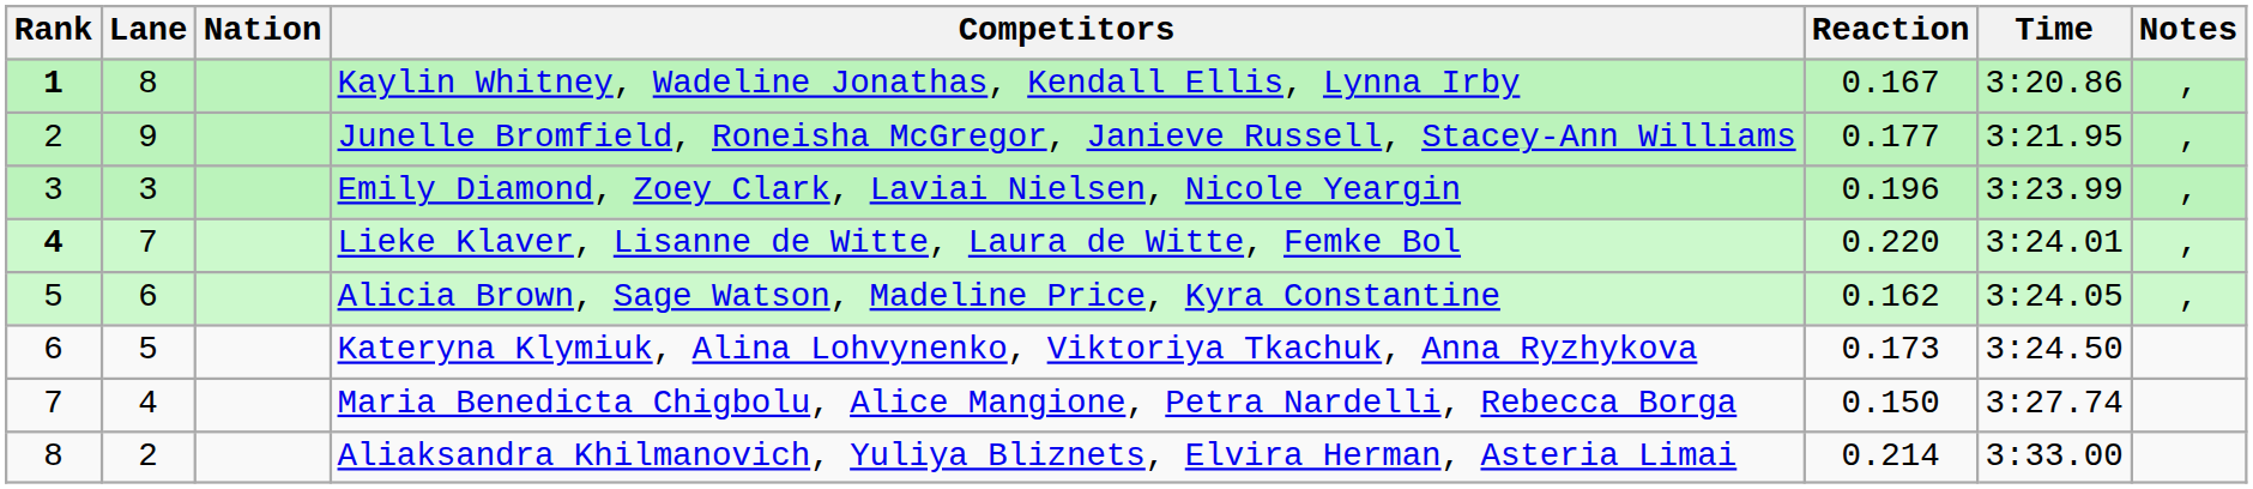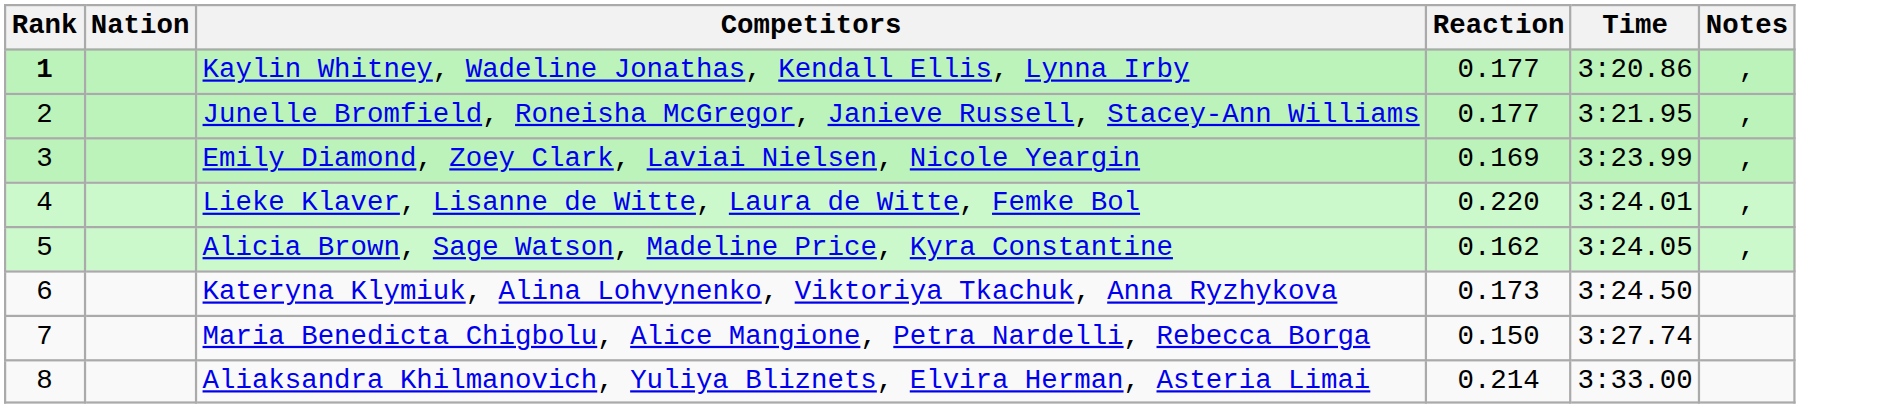- column: Lane | 8 | 9 | 3 | 7 | 6 | 5 | 4 | 2
Kaylin Whitney, Wadeline Jonathas, Kendall Ellis, Lynna Irby | Reaction: 0.167 -> 0.177
Emily Diamond, Zoey Clark, Laviai Nielsen, Nicole Yeargin | Reaction: 0.196 -> 0.169
Lieke Klaver, Lisanne de Witte, Laura de Witte, Femke Bol | Rank: bold -> normal
